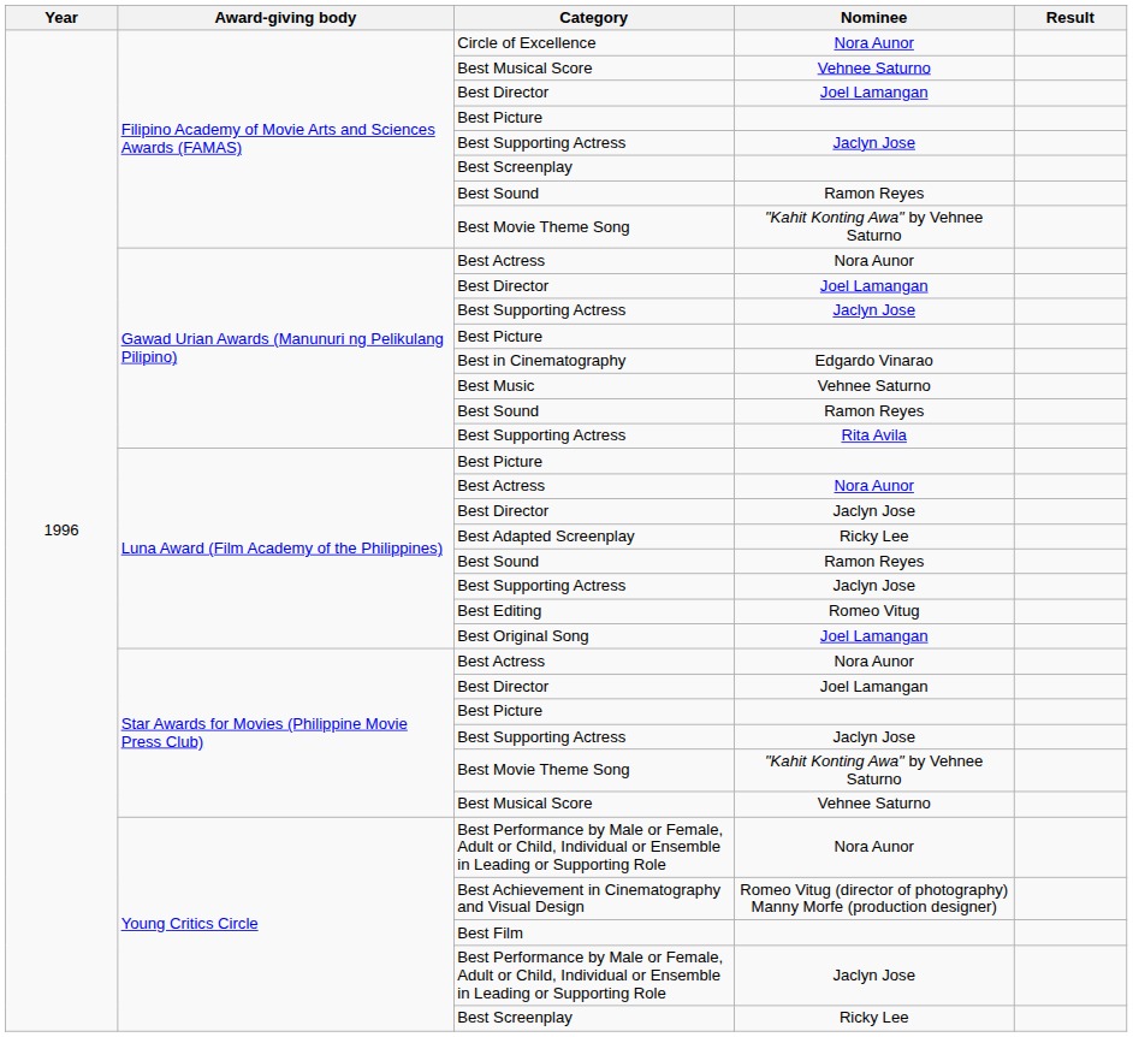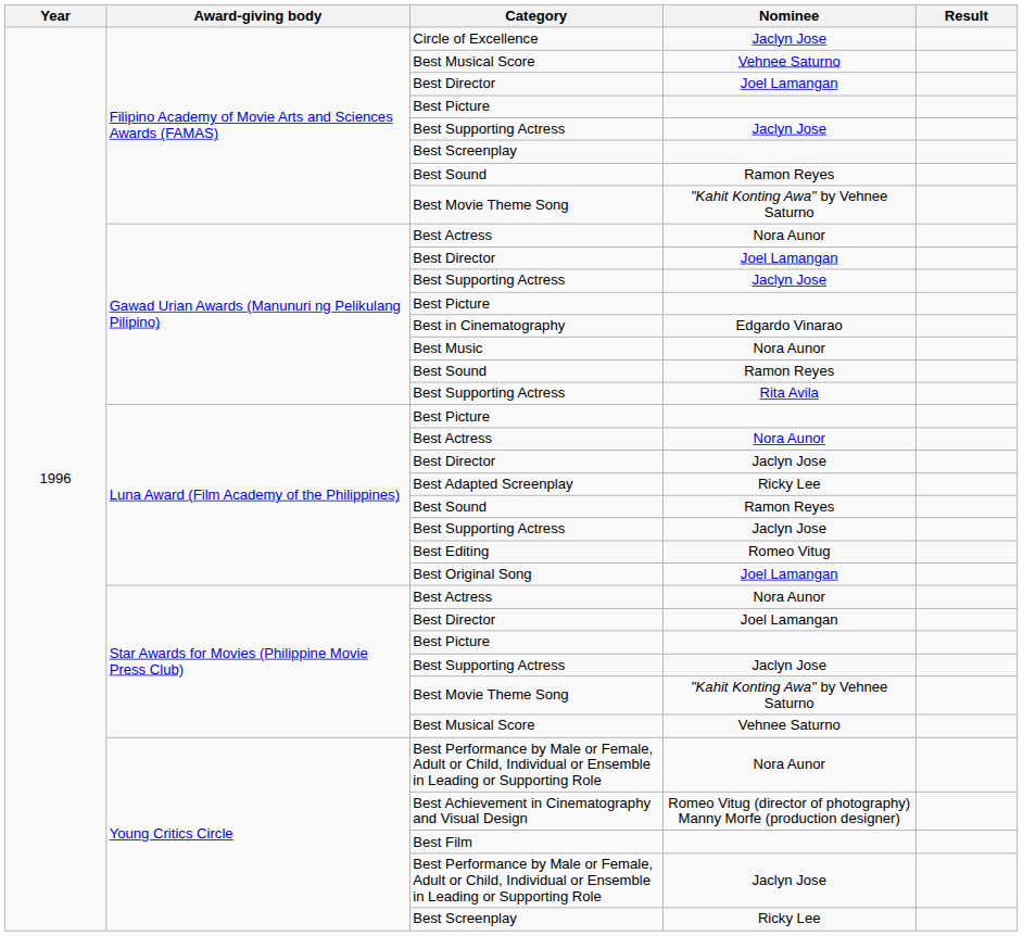Circle of Excellence | Nominee: Nora Aunor -> Jaclyn Jose
Best Music | Nominee: Vehnee Saturno -> Nora Aunor
